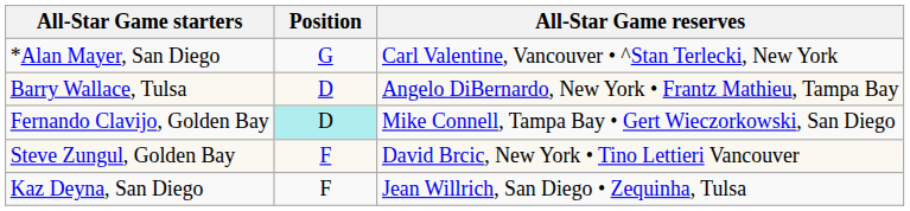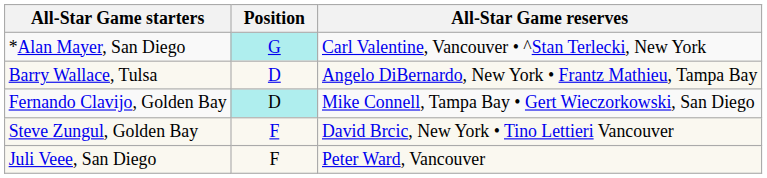*Alan Mayer, San Diego | Position: no background -> paleturquoise background
- row: Kaz Deyna, San Diego | F | Jean Willrich, San Diego • Zequinha, Tulsa
+ row: Juli Veee, San Diego | F | Peter Ward, Vancouver
